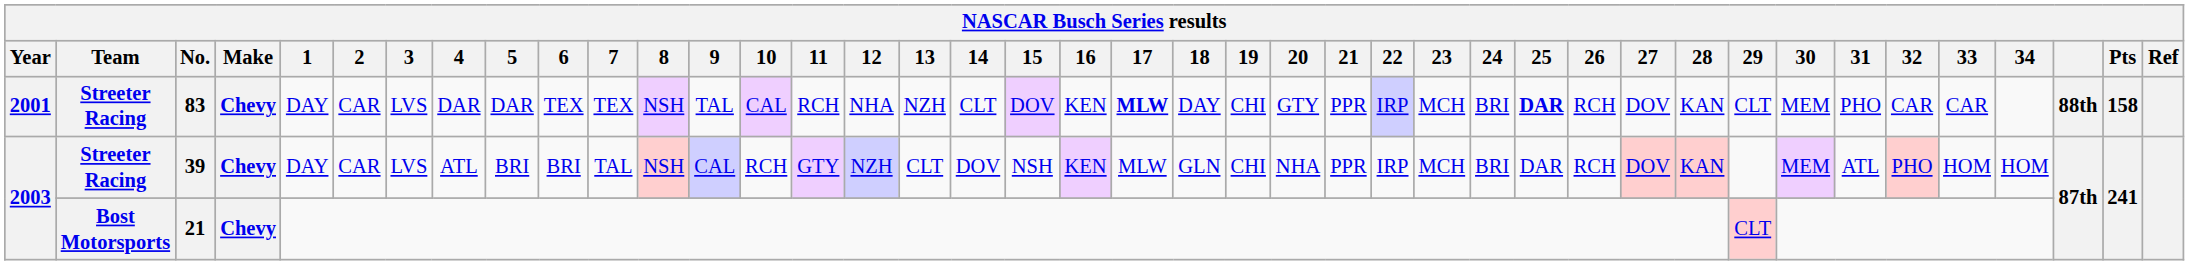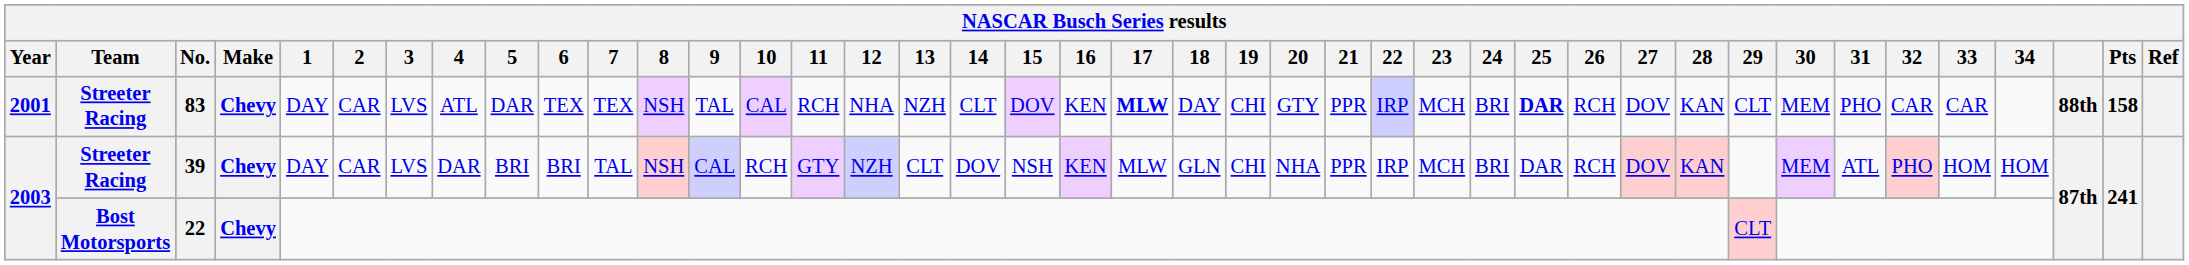2001 | 4: DAR -> ATL
2003 / Streeter Racing | 4: ATL -> DAR
2003 / Bost Motorsports | No.: 21 -> 22
